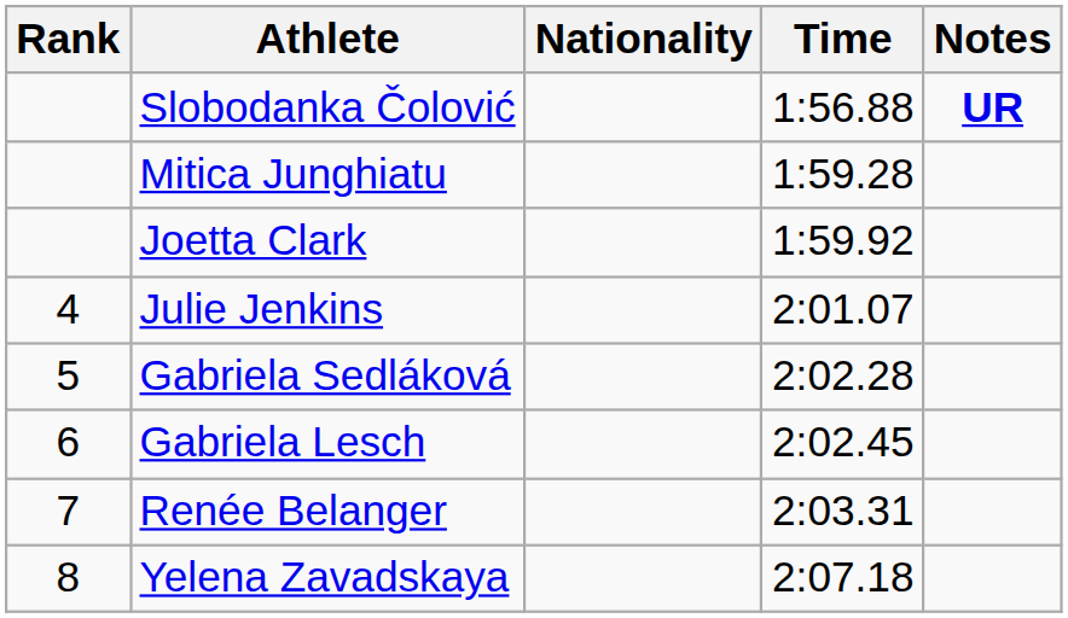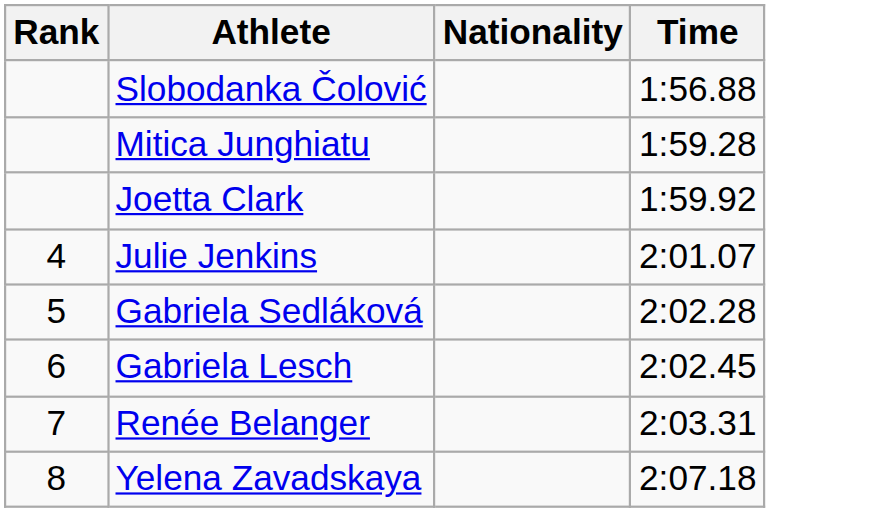- column: Notes | UR
